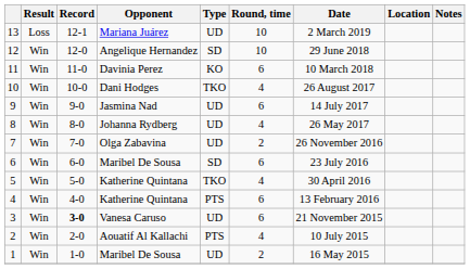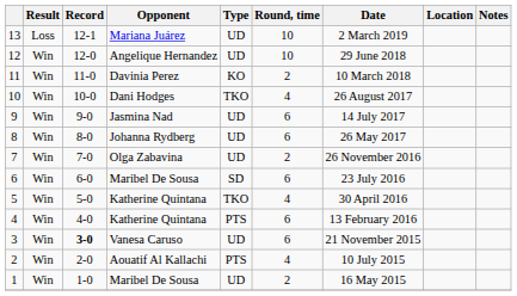12 | Type: SD -> UD
11 | Round, time: 6 -> 2
8 | Round, time: 4 -> 6
